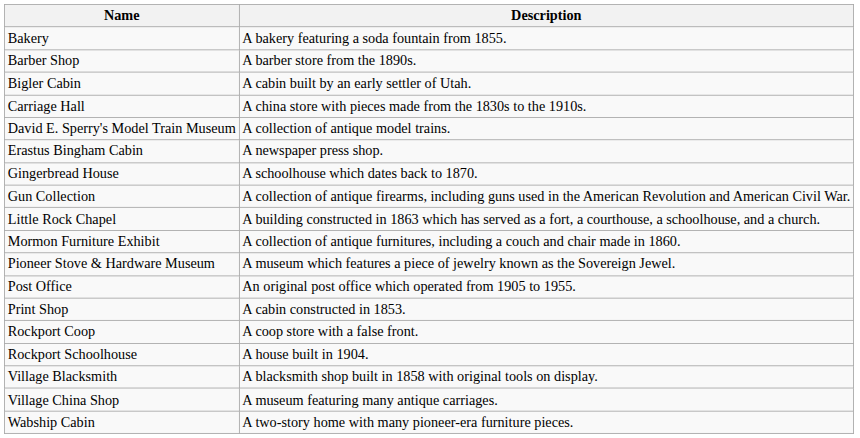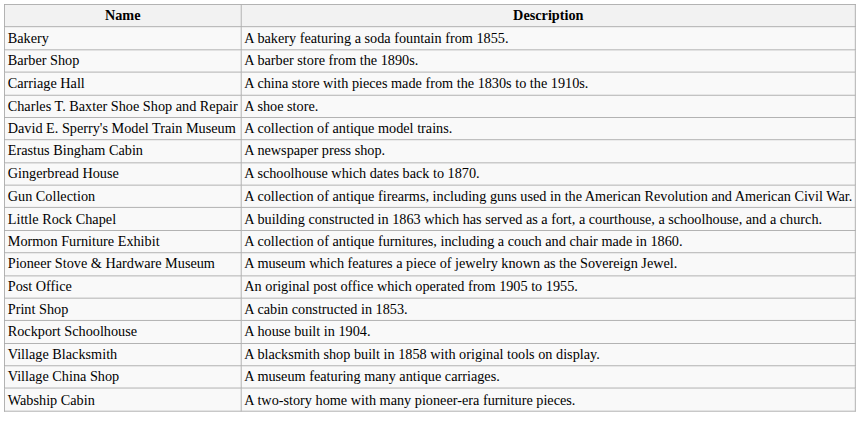- row: Bigler Cabin | A cabin built by an early settler of Utah.
+ row: Charles T. Baxter Shoe Shop and Repair | A shoe store.
- row: Rockport Coop | A coop store with a false front.
